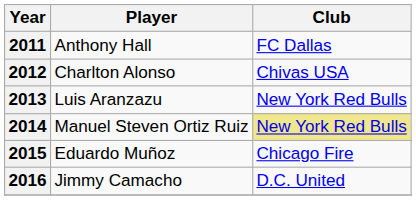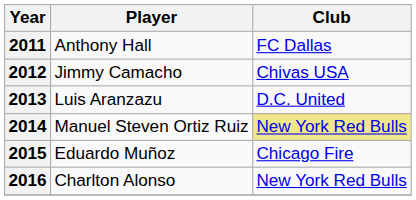2012 | Player: Charlton Alonso -> Jimmy Camacho
2013 | Club: New York Red Bulls -> D.C. United
2016 | Player: Jimmy Camacho -> Charlton Alonso
2016 | Club: D.C. United -> New York Red Bulls
